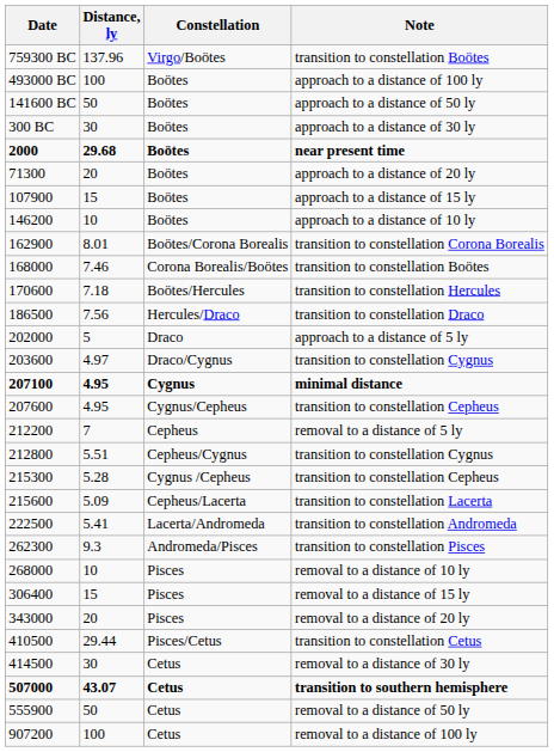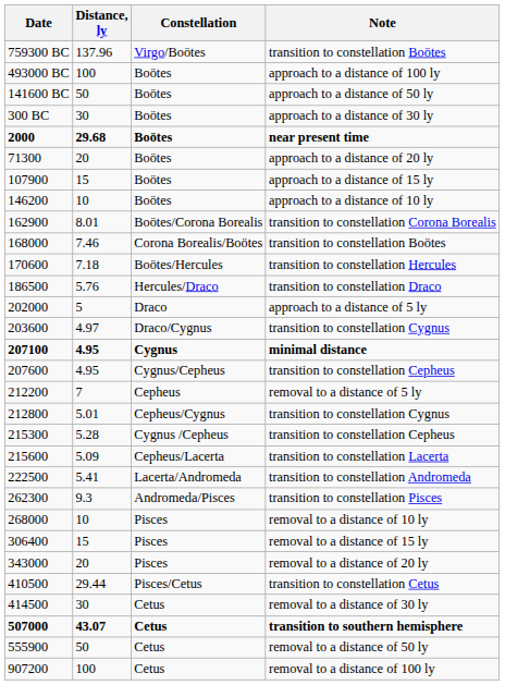transition to constellation Draco | Distance, ly: 7.56 -> 5.76
212800 / transition to constellation Cygnus | Distance, ly: 5.51 -> 5.01
